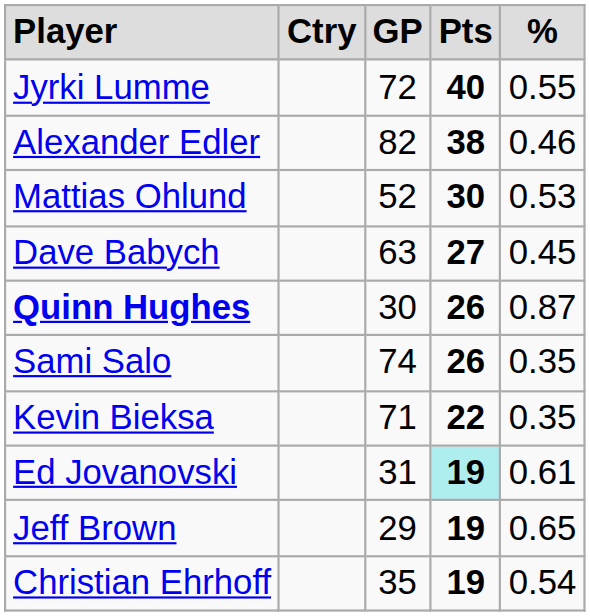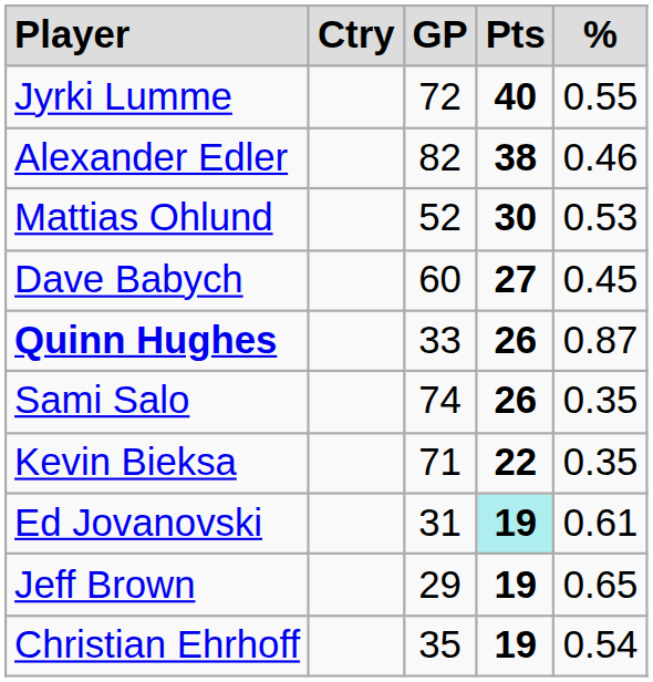Dave Babych | column 3: 63 -> 60
Quinn Hughes | column 3: 30 -> 33
